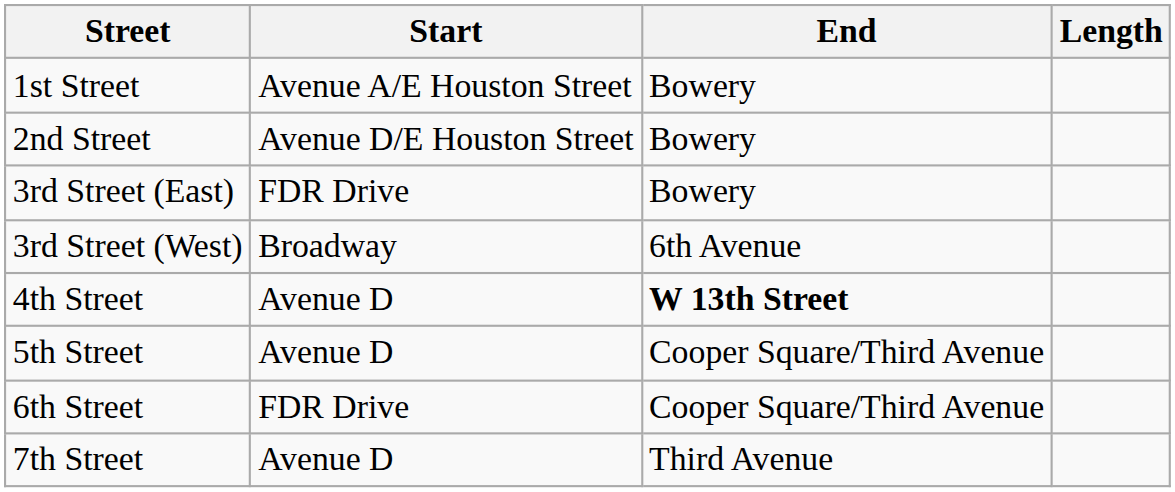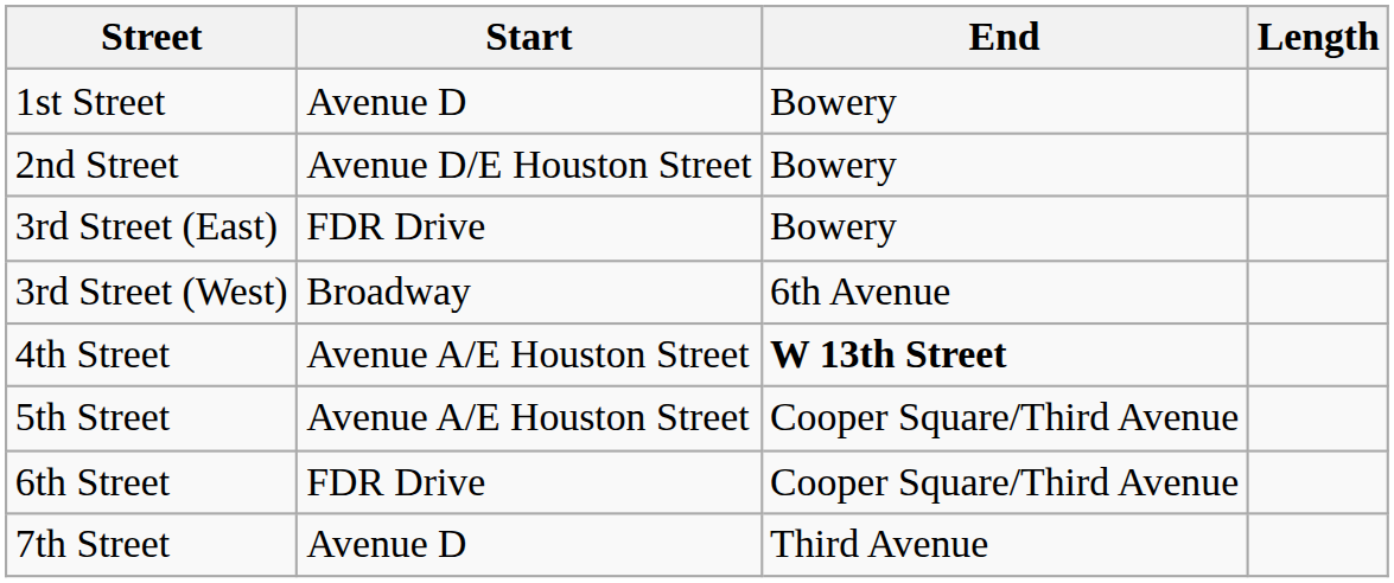1st Street | Start: Avenue A/E Houston Street -> Avenue D
4th Street | Start: Avenue D -> Avenue A/E Houston Street
5th Street | Start: Avenue D -> Avenue A/E Houston Street
